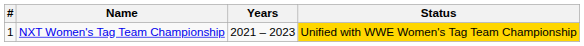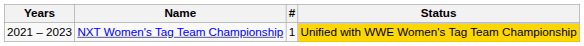columns swapped: # <-> Years
